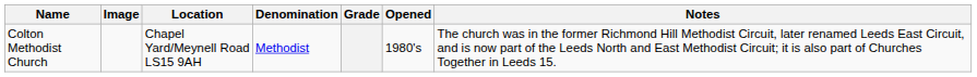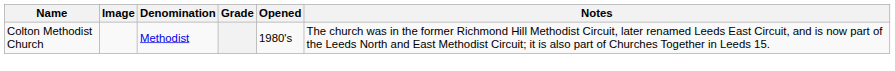- column: Location | Chapel Yard/Meynell Road LS15 9AH
